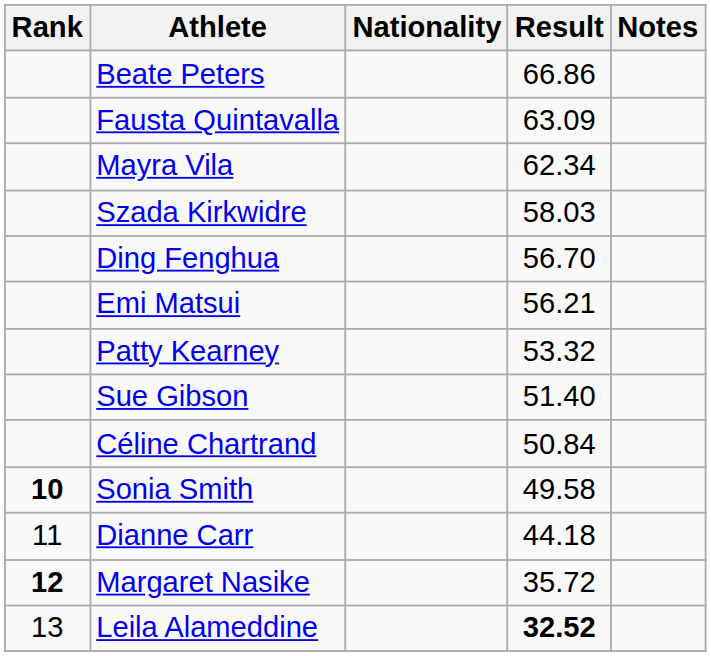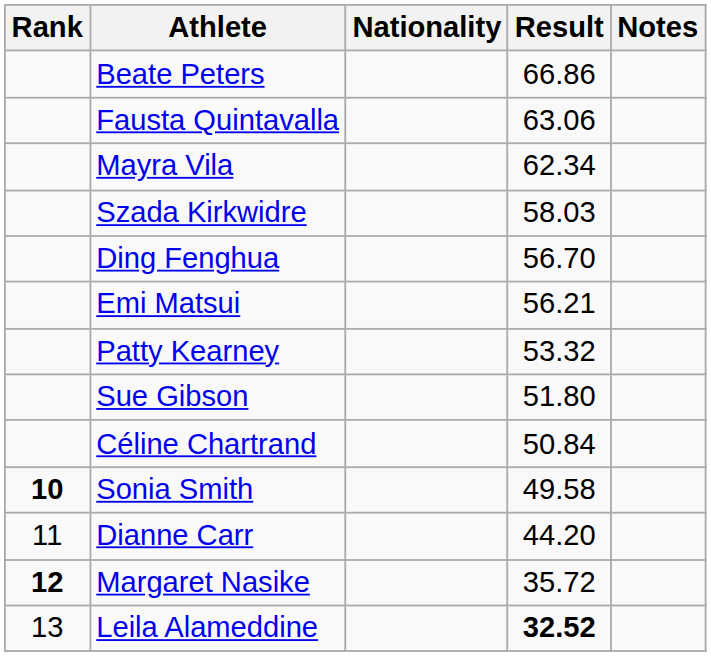Fausta Quintavalla | Result: 63.09 -> 63.06
Sue Gibson | Result: 51.40 -> 51.80
Dianne Carr | Result: 44.18 -> 44.20
